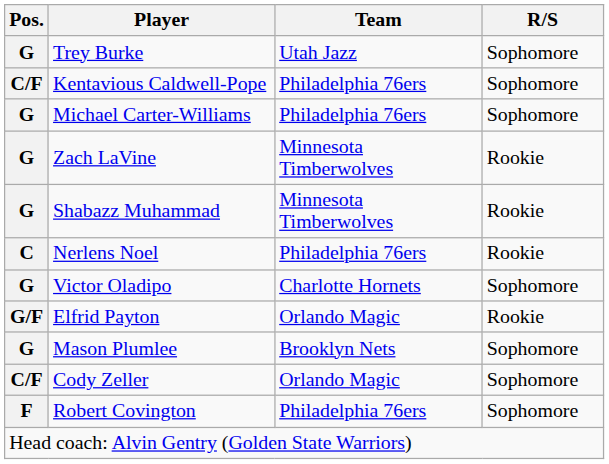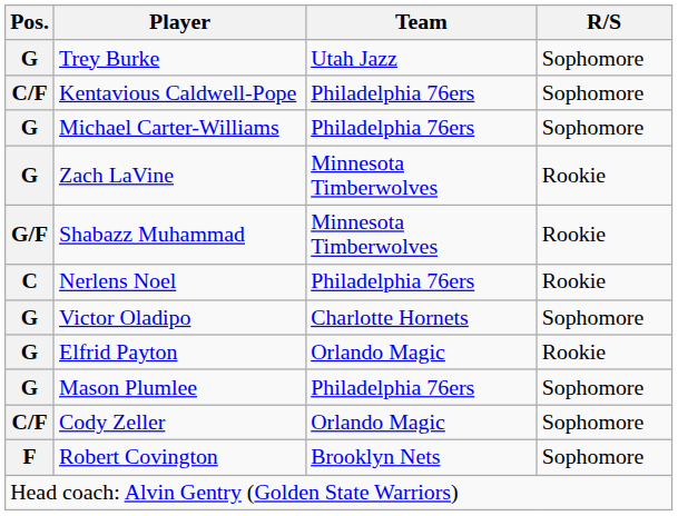Shabazz Muhammad | Pos.: G -> G/F
Elfrid Payton | Pos.: G/F -> G
Mason Plumlee | Team: Brooklyn Nets -> Philadelphia 76ers
Robert Covington | Team: Philadelphia 76ers -> Brooklyn Nets
